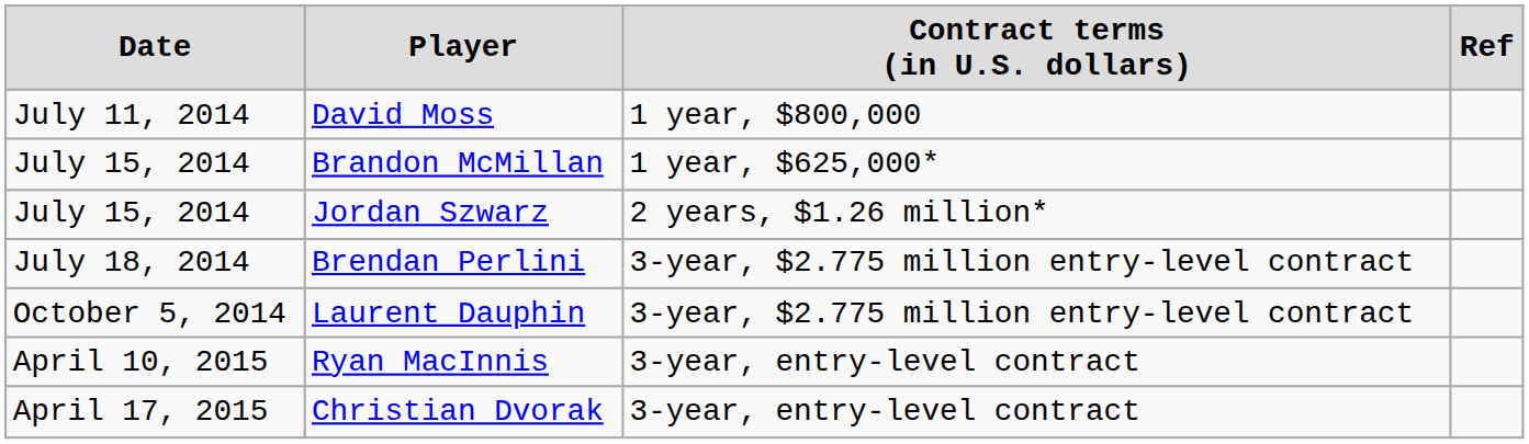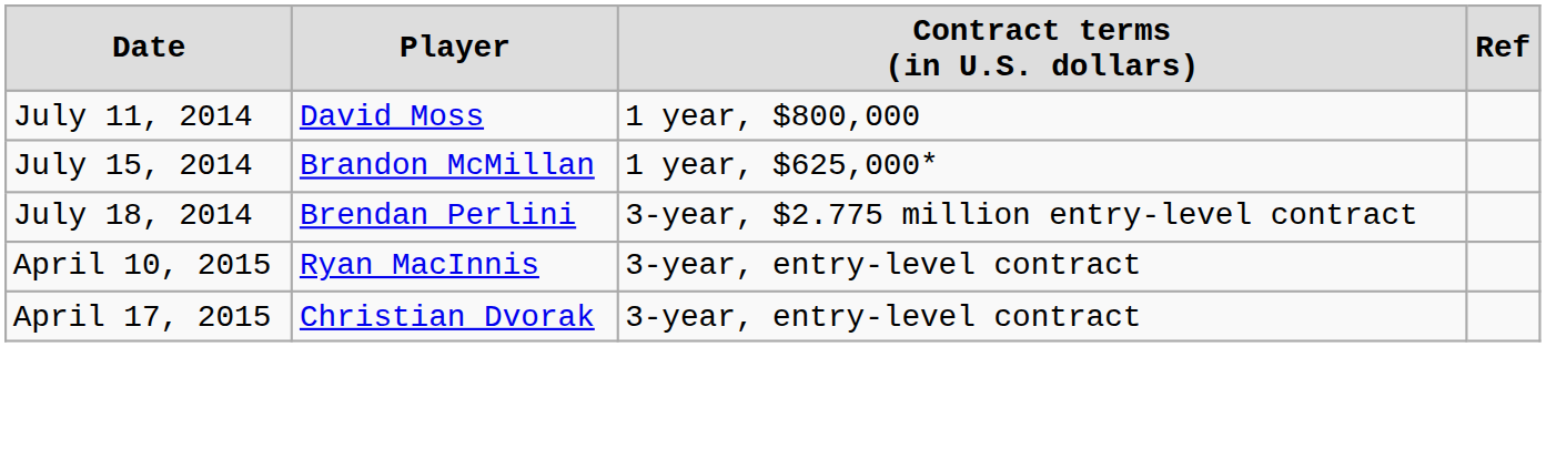- row: July 15, 2014 | Jordan Szwarz | 2 years, $1.26 million*
- row: October 5, 2014 | Laurent Dauphin | 3-year, $2.775 million entry-level contract
